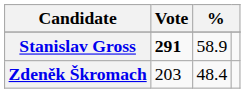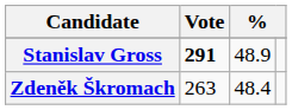Stanislav Gross | column 3: 58.9 -> 48.9
Zdeněk Škromach | Vote: 203 -> 263
